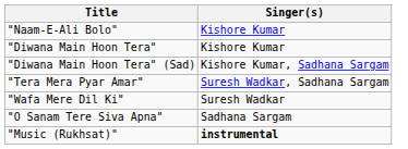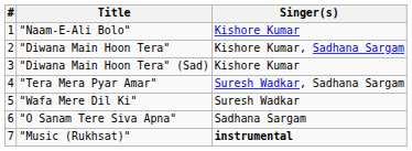+ column: # | 1 | 2 | 3 | 4 | 5 | 6 | 7
"Diwana Main Hoon Tera" | Singer(s): Kishore Kumar -> Kishore Kumar, Sadhana Sargam
"Diwana Main Hoon Tera" (Sad) | Singer(s): Kishore Kumar, Sadhana Sargam -> Kishore Kumar
